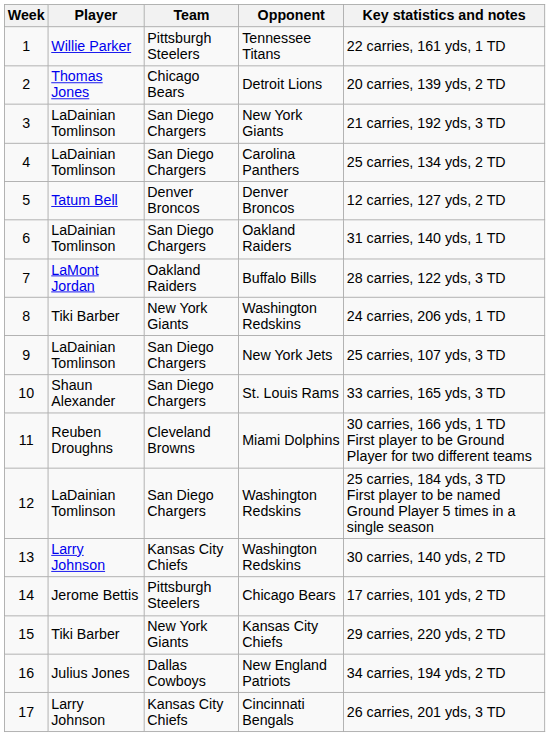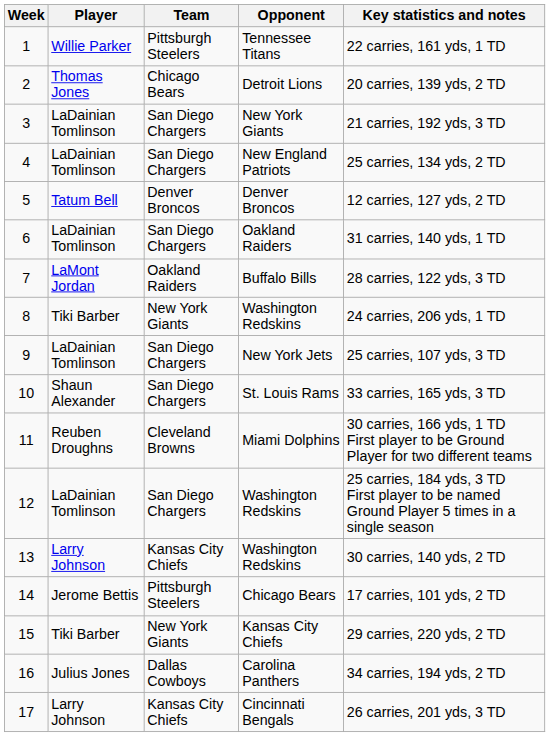4 | Opponent: Carolina Panthers -> New England Patriots
16 | Opponent: New England Patriots -> Carolina Panthers
